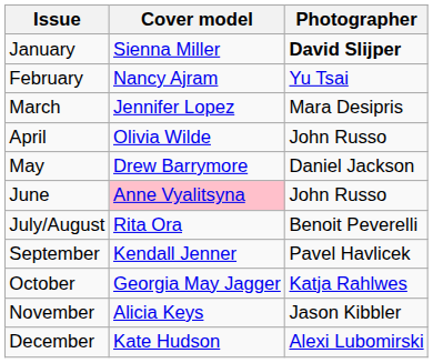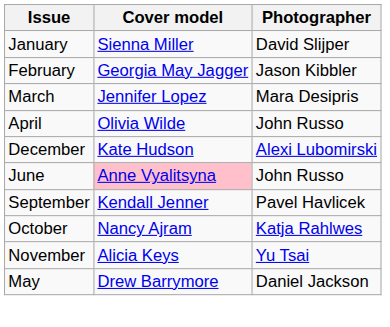January | Photographer: bold -> normal
February | Cover model: Nancy Ajram -> Georgia May Jagger
February | Photographer: Yu Tsai -> Jason Kibbler
rows swapped: May <-> December
- row: July/August | Rita Ora | Benoit Peverelli
October | Cover model: Georgia May Jagger -> Nancy Ajram
November | Photographer: Jason Kibbler -> Yu Tsai
